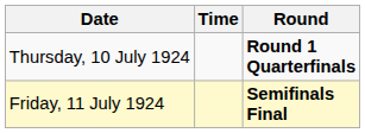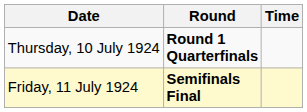columns swapped: Time <-> Round
